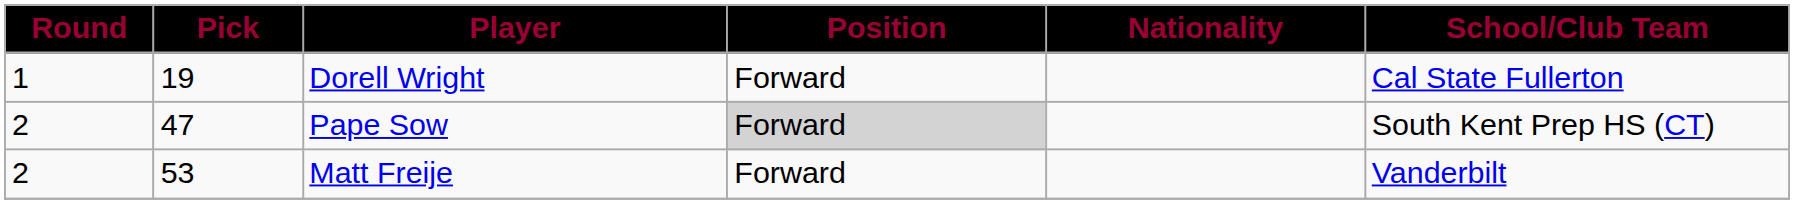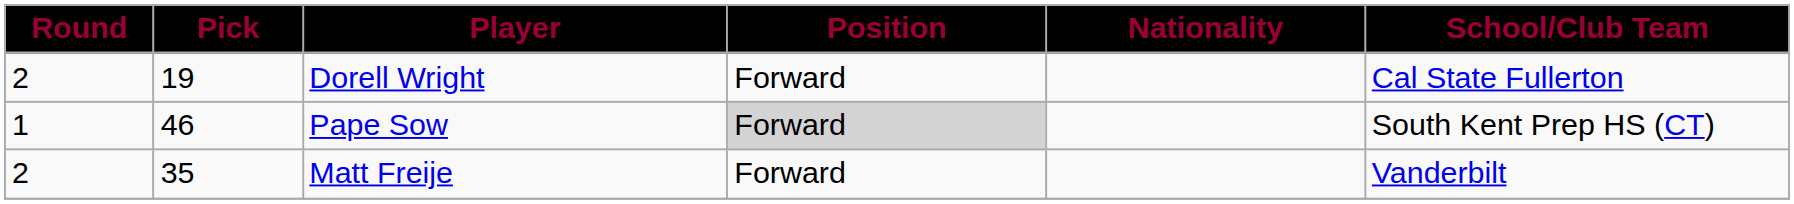Dorell Wright | Round: 1 -> 2
Pape Sow | Round: 2 -> 1
Pape Sow | Pick: 47 -> 46
Matt Freije | Pick: 53 -> 35
